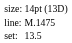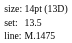rows swapped: set: <-> line:
